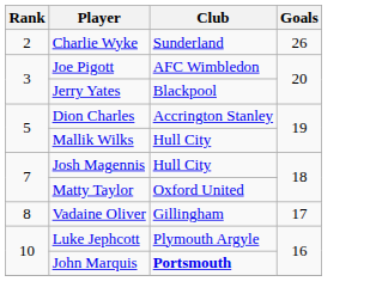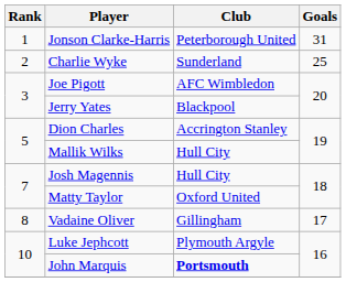+ row: 1 | Jonson Clarke-Harris | Peterborough United | 31
Charlie Wyke | Goals: 26 -> 25
